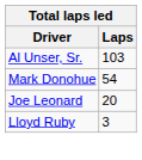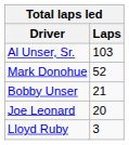Mark Donohue | Laps: 54 -> 52
+ row: Bobby Unser | 21
